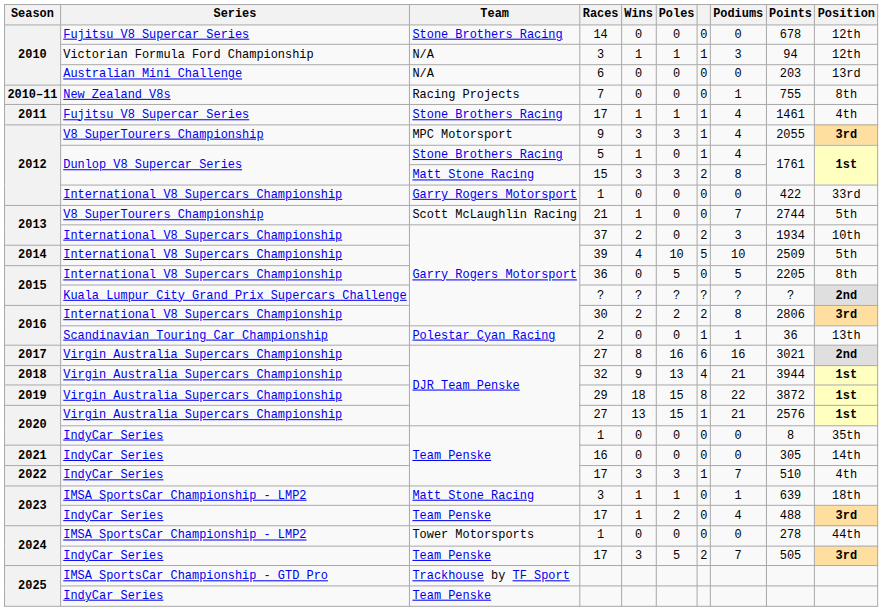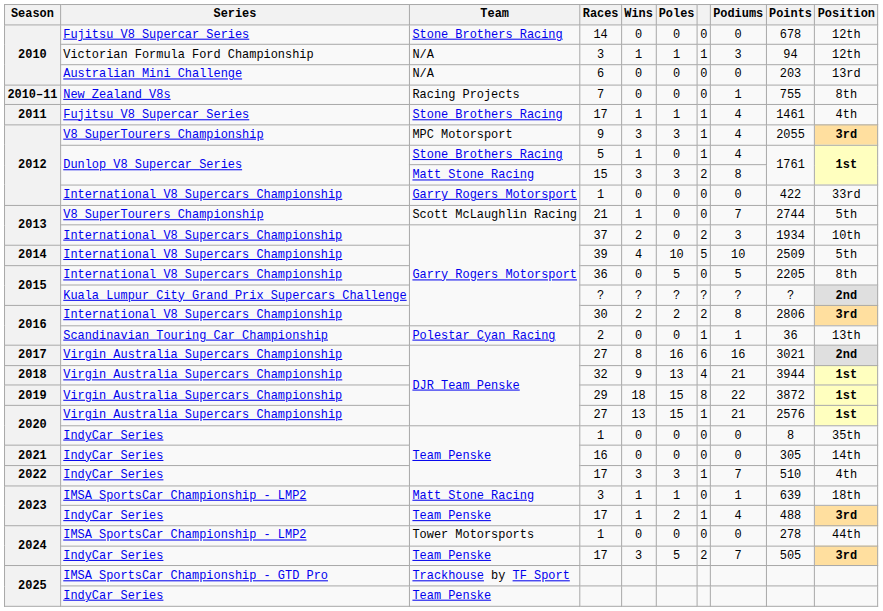2023 / 17 | column 7: 0 -> 1
